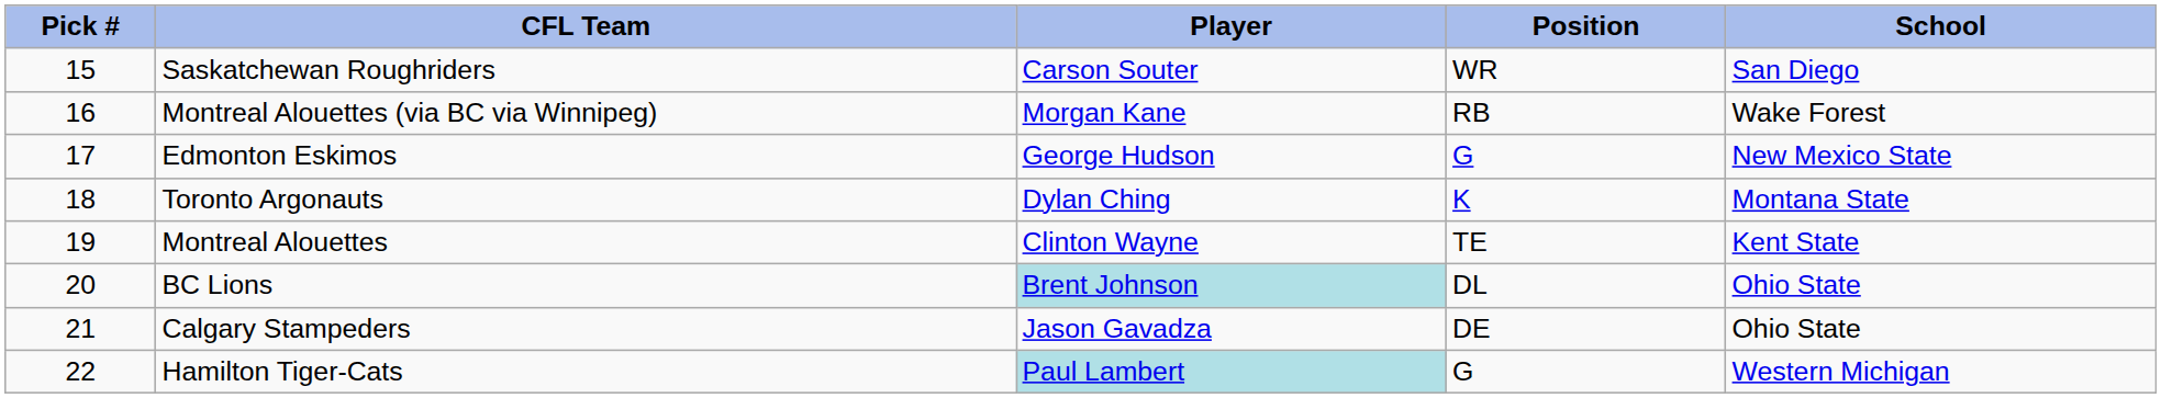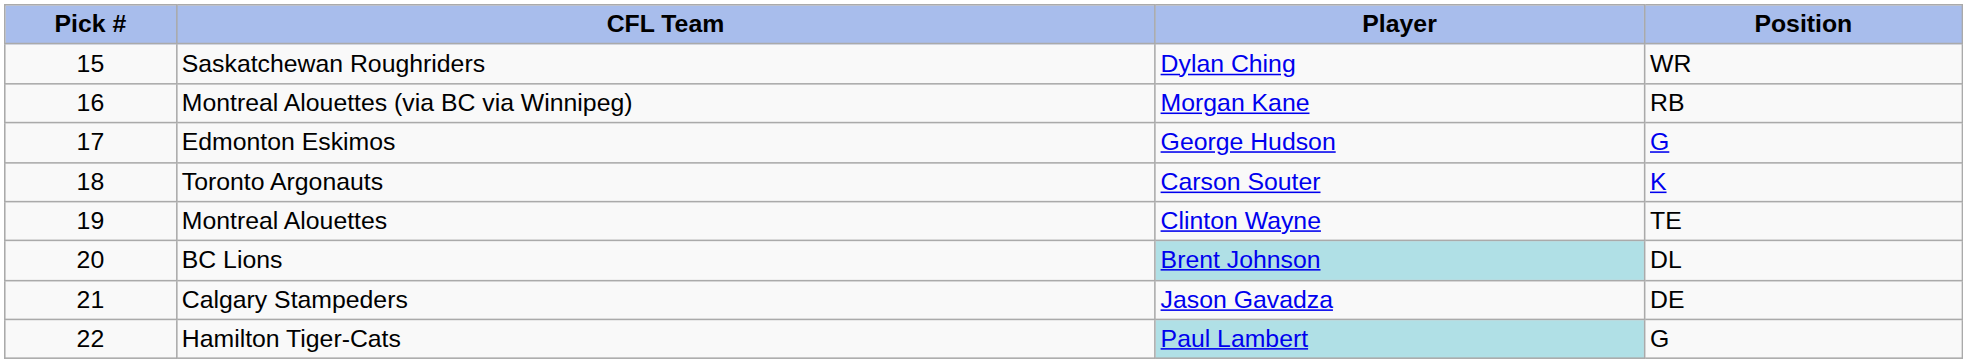- column: School | San Diego | Wake Forest | New Mexico State | Montana State | Kent State | Ohio State | Ohio State | Western Michigan
Saskatchewan Roughriders | Player: Carson Souter -> Dylan Ching
Toronto Argonauts | Player: Dylan Ching -> Carson Souter
